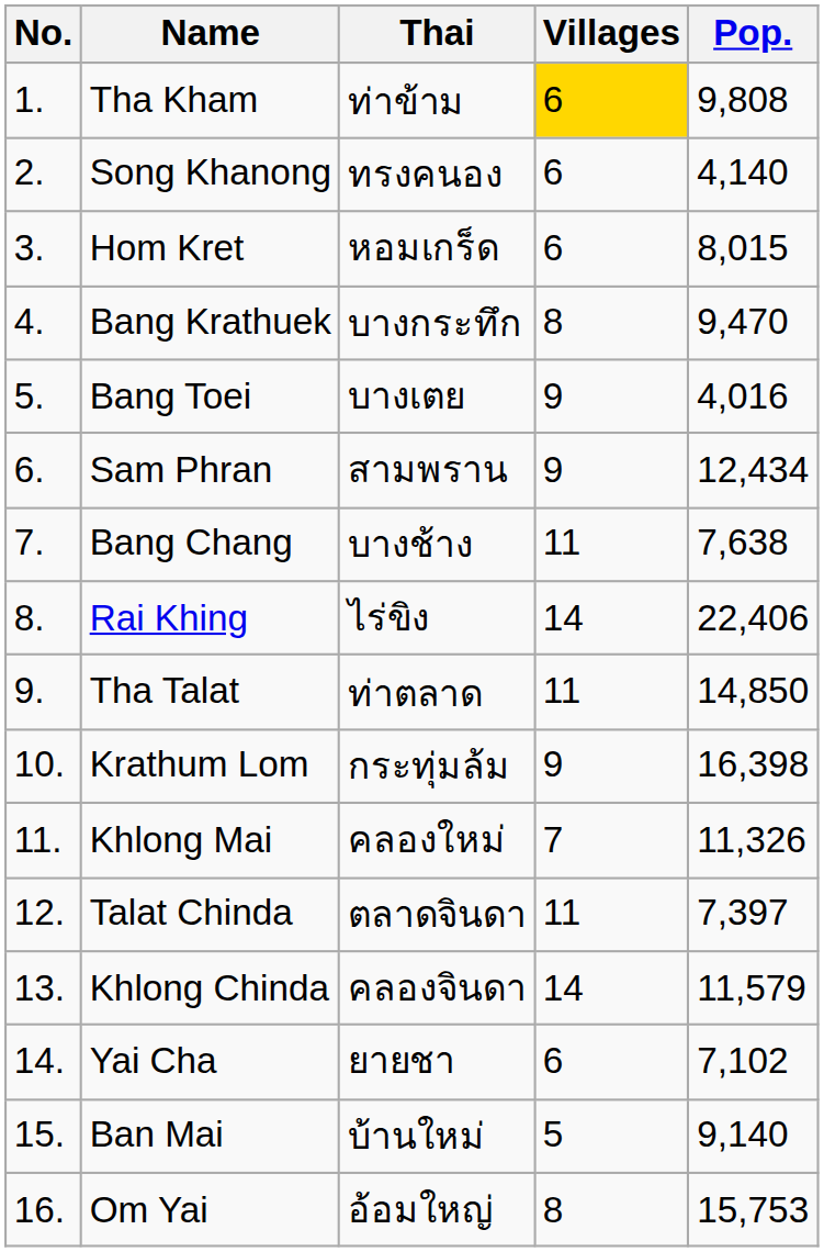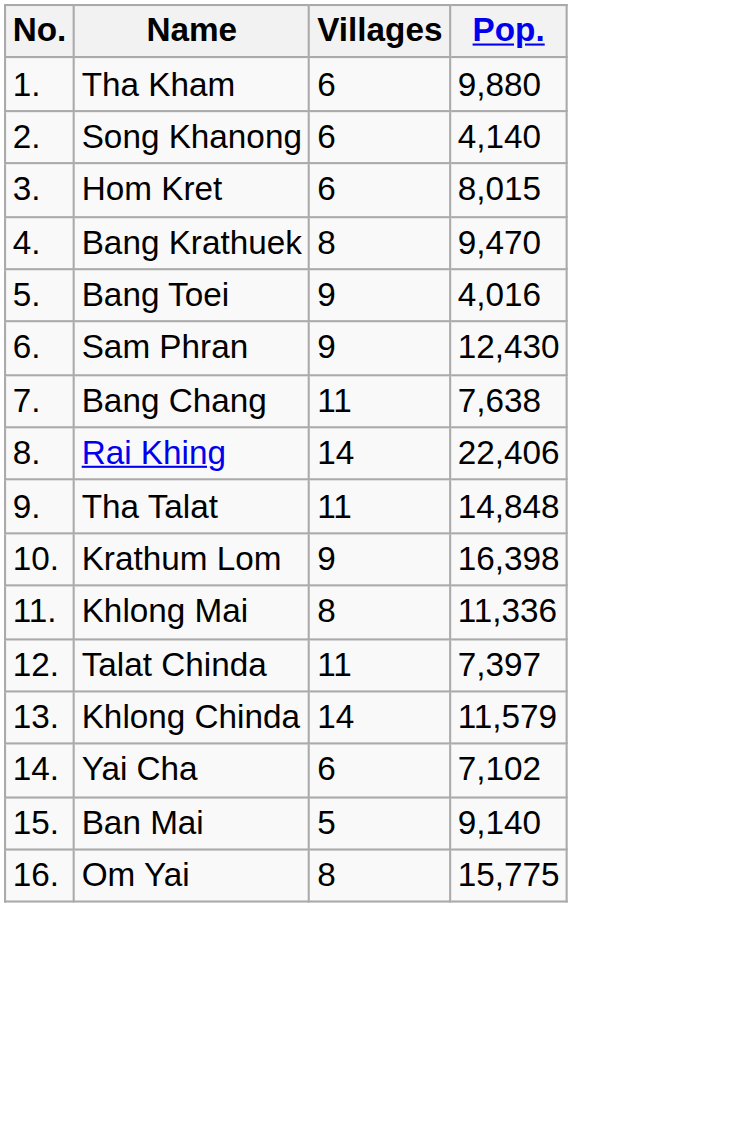- column: Thai | ท่าข้าม | ทรงคนอง | หอมเกร็ด | บางกระทึก | บางเตย | สามพราน | บางช้าง | ไร่ขิง | ท่าตลาด | กระทุ่มล้ม | คลองใหม่ | ตลาดจินดา | คลองจินดา | ยายชา | บ้านใหม่ | อ้อมใหญ่
Tha Kham | Villages: gold background -> no background
Tha Kham | Pop.: 9,808 -> 9,880
Sam Phran | Pop.: 12,434 -> 12,430
Tha Talat | Pop.: 14,850 -> 14,848
Khlong Mai | Villages: 7 -> 8
Khlong Mai | Pop.: 11,326 -> 11,336
Om Yai | Pop.: 15,753 -> 15,775
